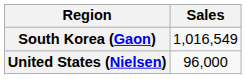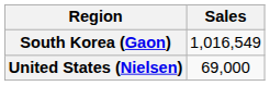United States (Nielsen) | Sales: 96,000 -> 69,000
